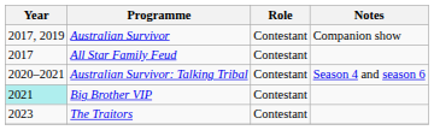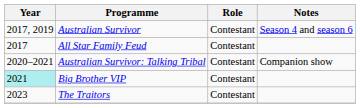Australian Survivor | Notes: Companion show -> Season 4 and season 6
Australian Survivor: Talking Tribal | Notes: Season 4 and season 6 -> Companion show
